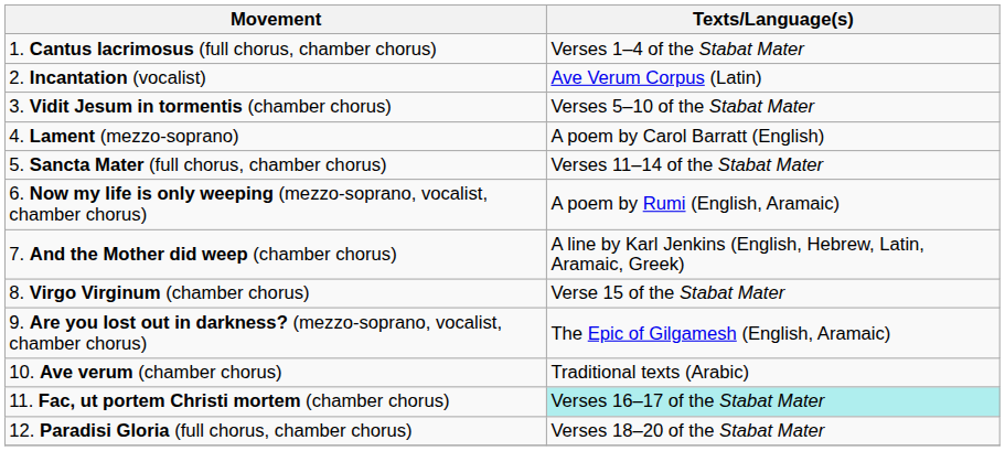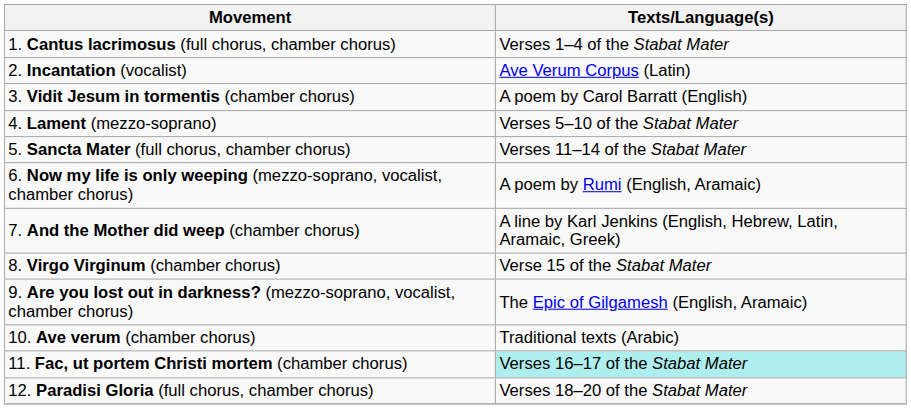3. Vidit Jesum in tormentis (chamber chorus) | Texts/Language(s): Verses 5–10 of the Stabat Mater -> A poem by Carol Barratt (English)
4. Lament (mezzo-soprano) | Texts/Language(s): A poem by Carol Barratt (English) -> Verses 5–10 of the Stabat Mater
